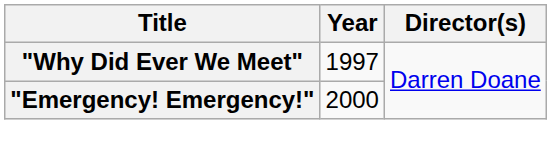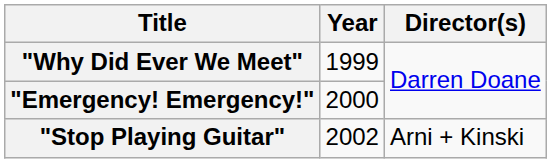"Why Did Ever We Meet" | Year: 1997 -> 1999
+ row: "Stop Playing Guitar" | 2002 | Arni + Kinski
